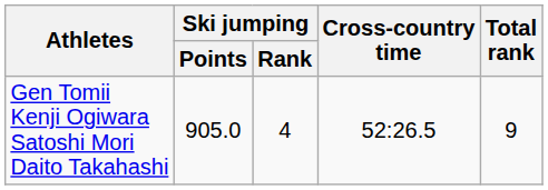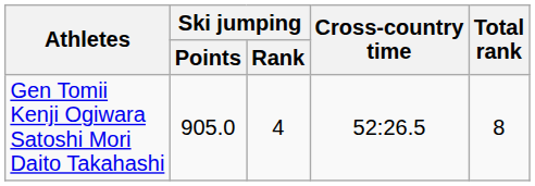Gen Tomii Kenji Ogiwara Satoshi Mori Daito Takahashi | Total rank: 9 -> 8
